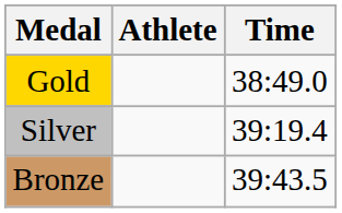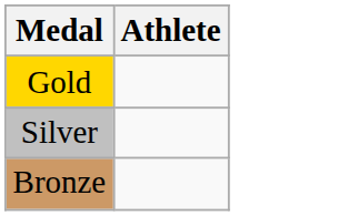- column: Time | 38:49.0 | 39:19.4 | 39:43.5
